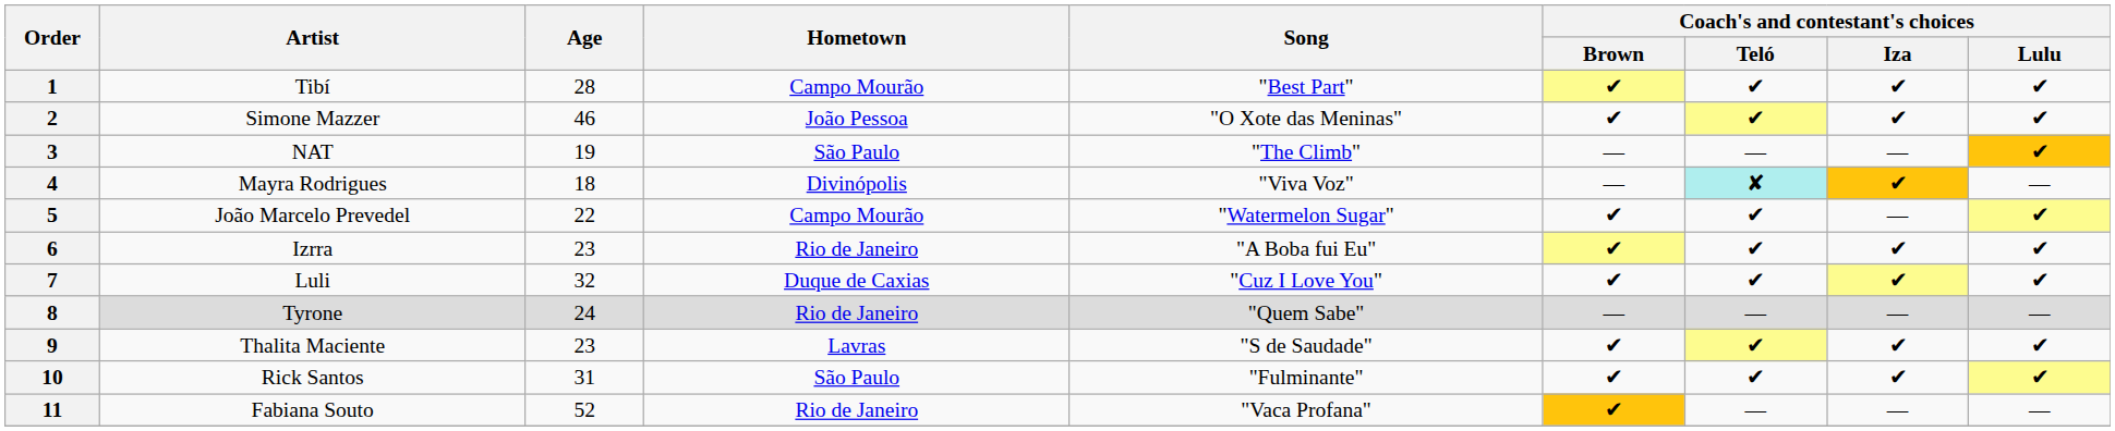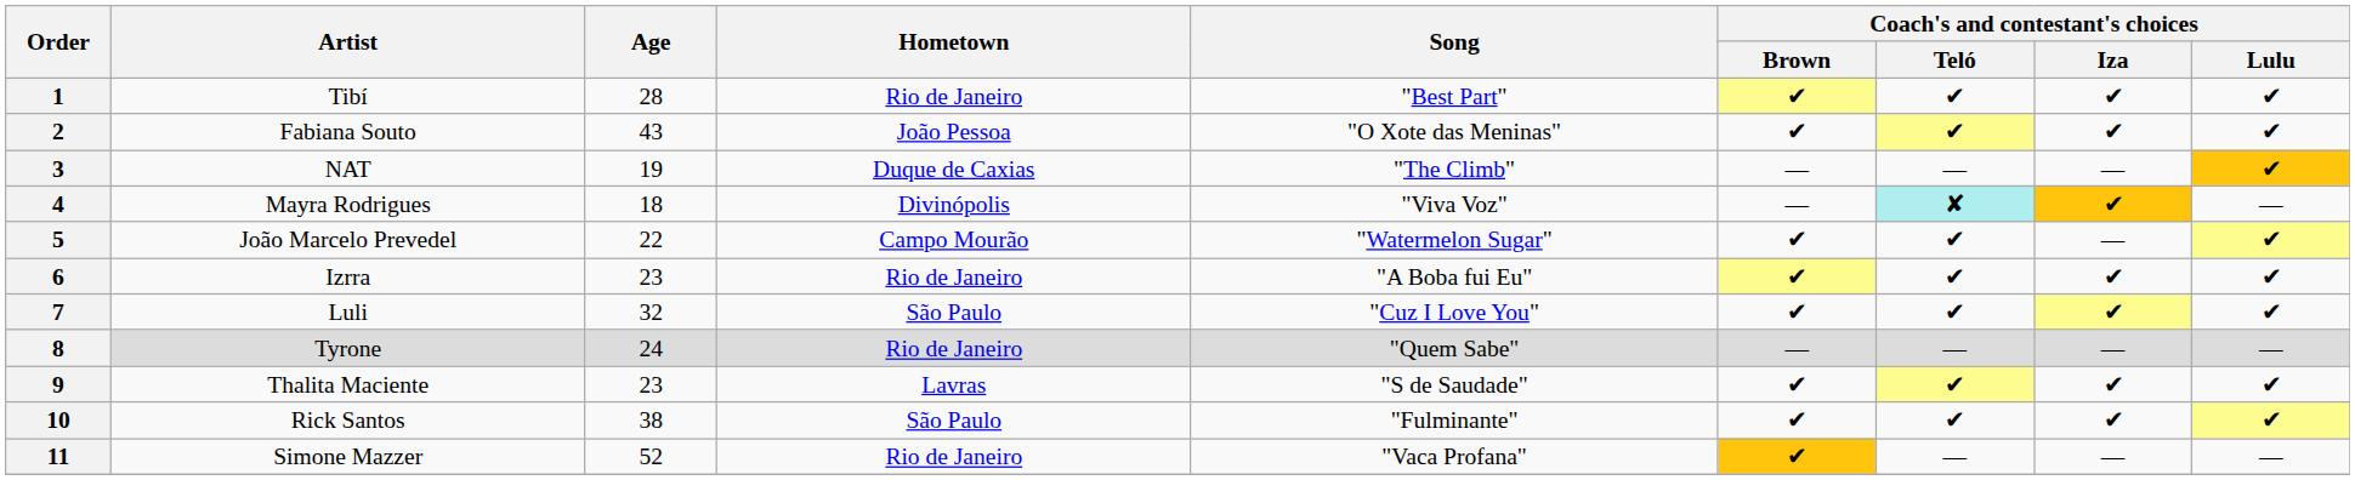1 | Hometown: Campo Mourão -> Rio de Janeiro
2 | Artist: Simone Mazzer -> Fabiana Souto
2 | Age: 46 -> 43
3 | Hometown: São Paulo -> Duque de Caxias
7 | Hometown: Duque de Caxias -> São Paulo
10 | Age: 31 -> 38
11 | Artist: Fabiana Souto -> Simone Mazzer
